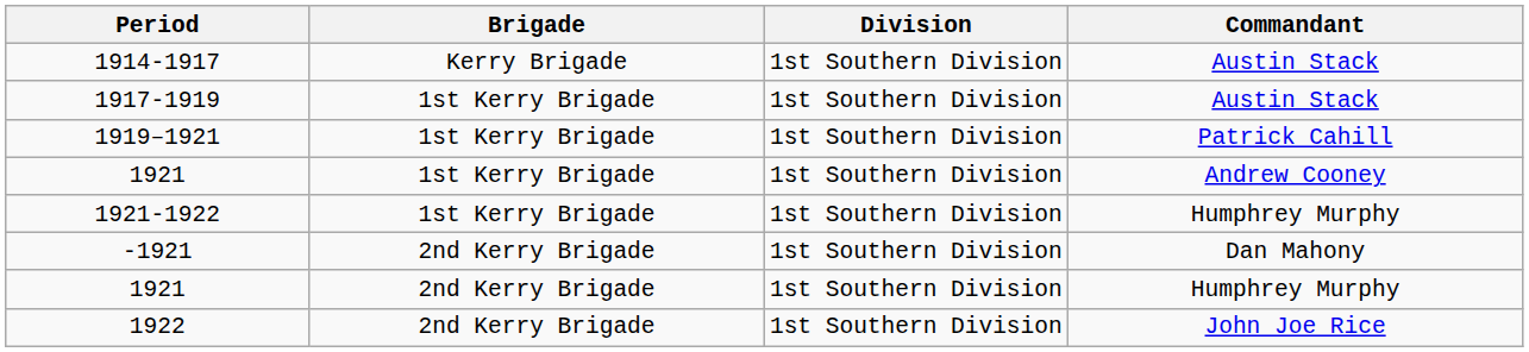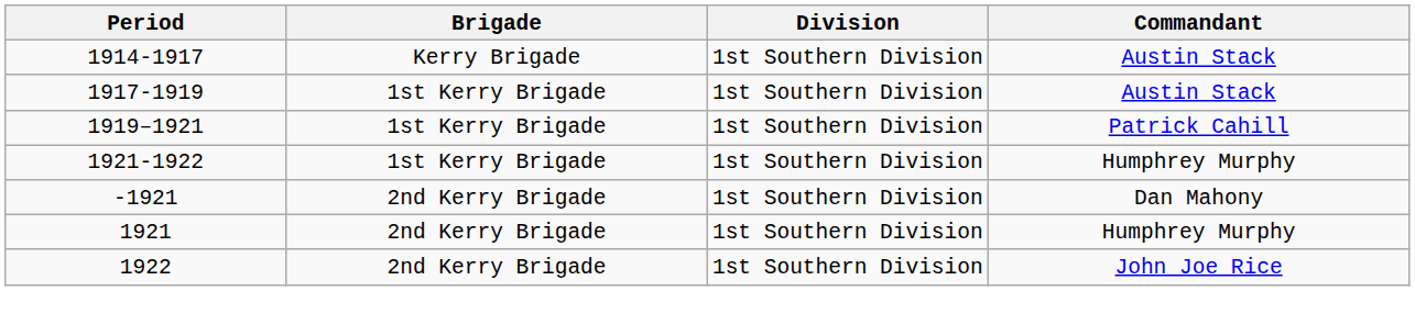- row: 1921 | 1st Kerry Brigade | 1st Southern Division | Andrew Cooney
